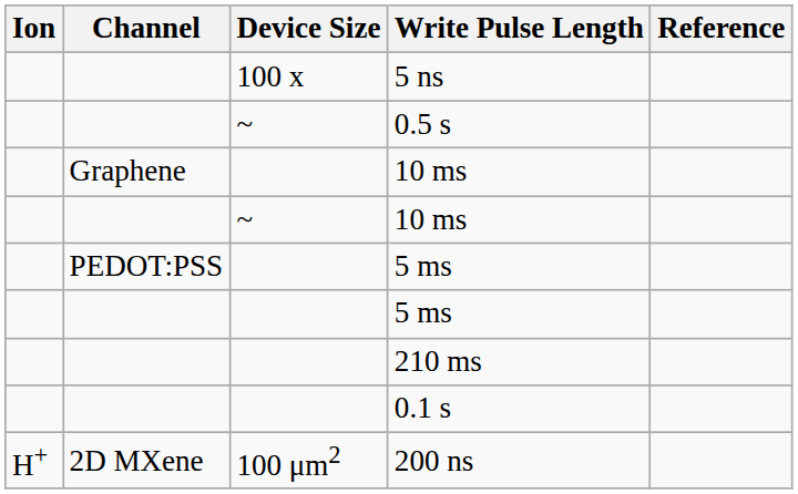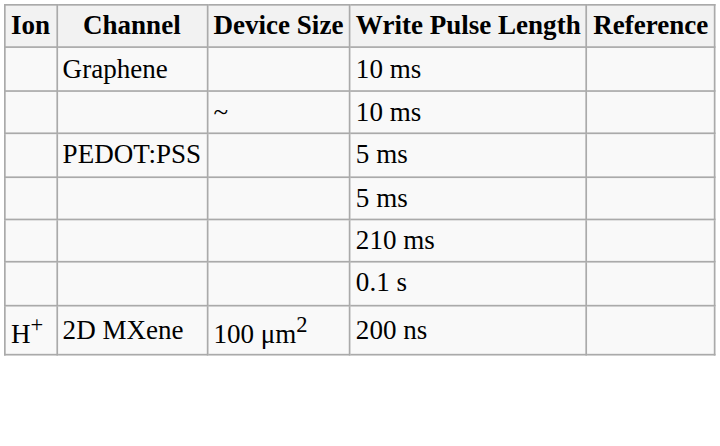- row: 100 x | 5 ns
- row: ~ | 0.5 s
